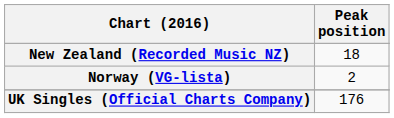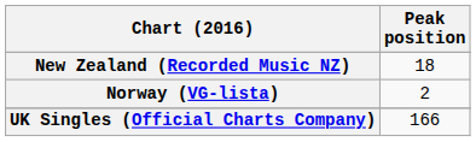UK Singles (Official Charts Company) | Peak position: 176 -> 166
